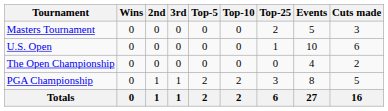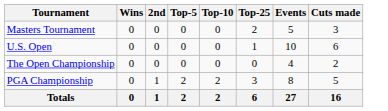- column: 3rd | 0 | 0 | 0 | 1 | 1
